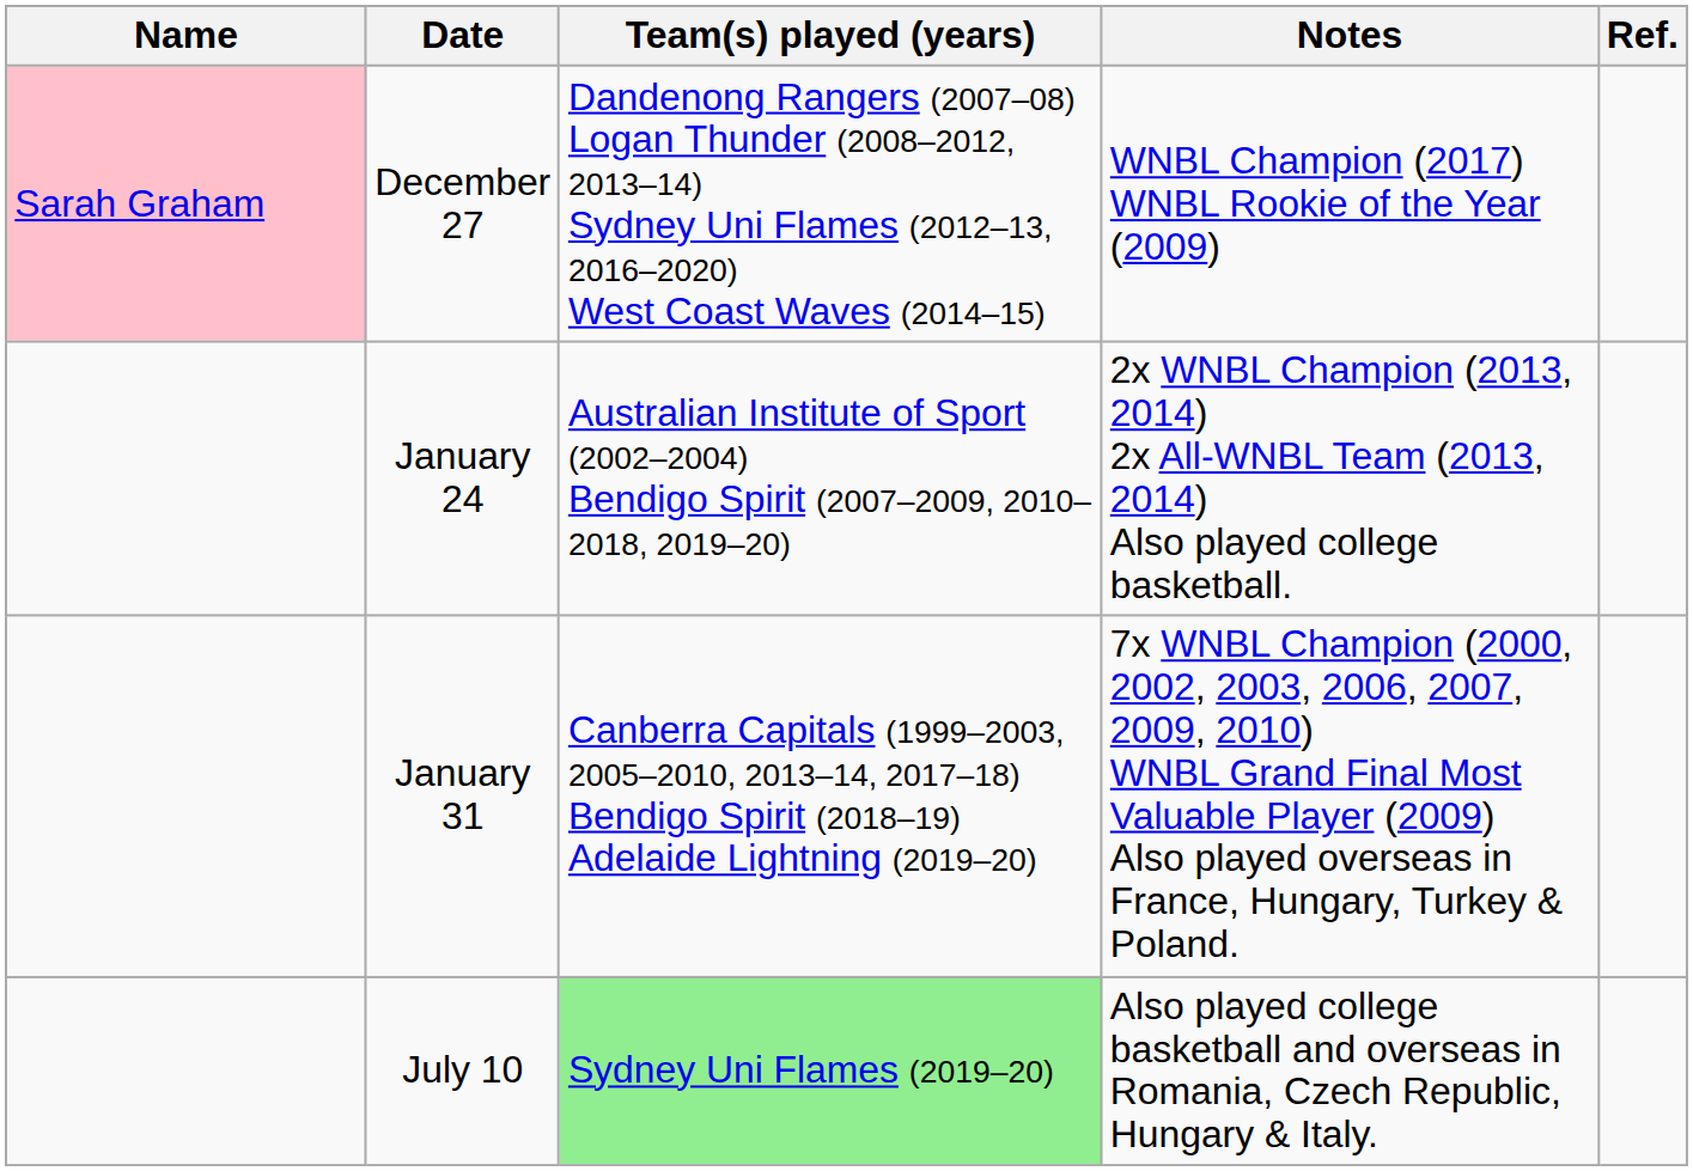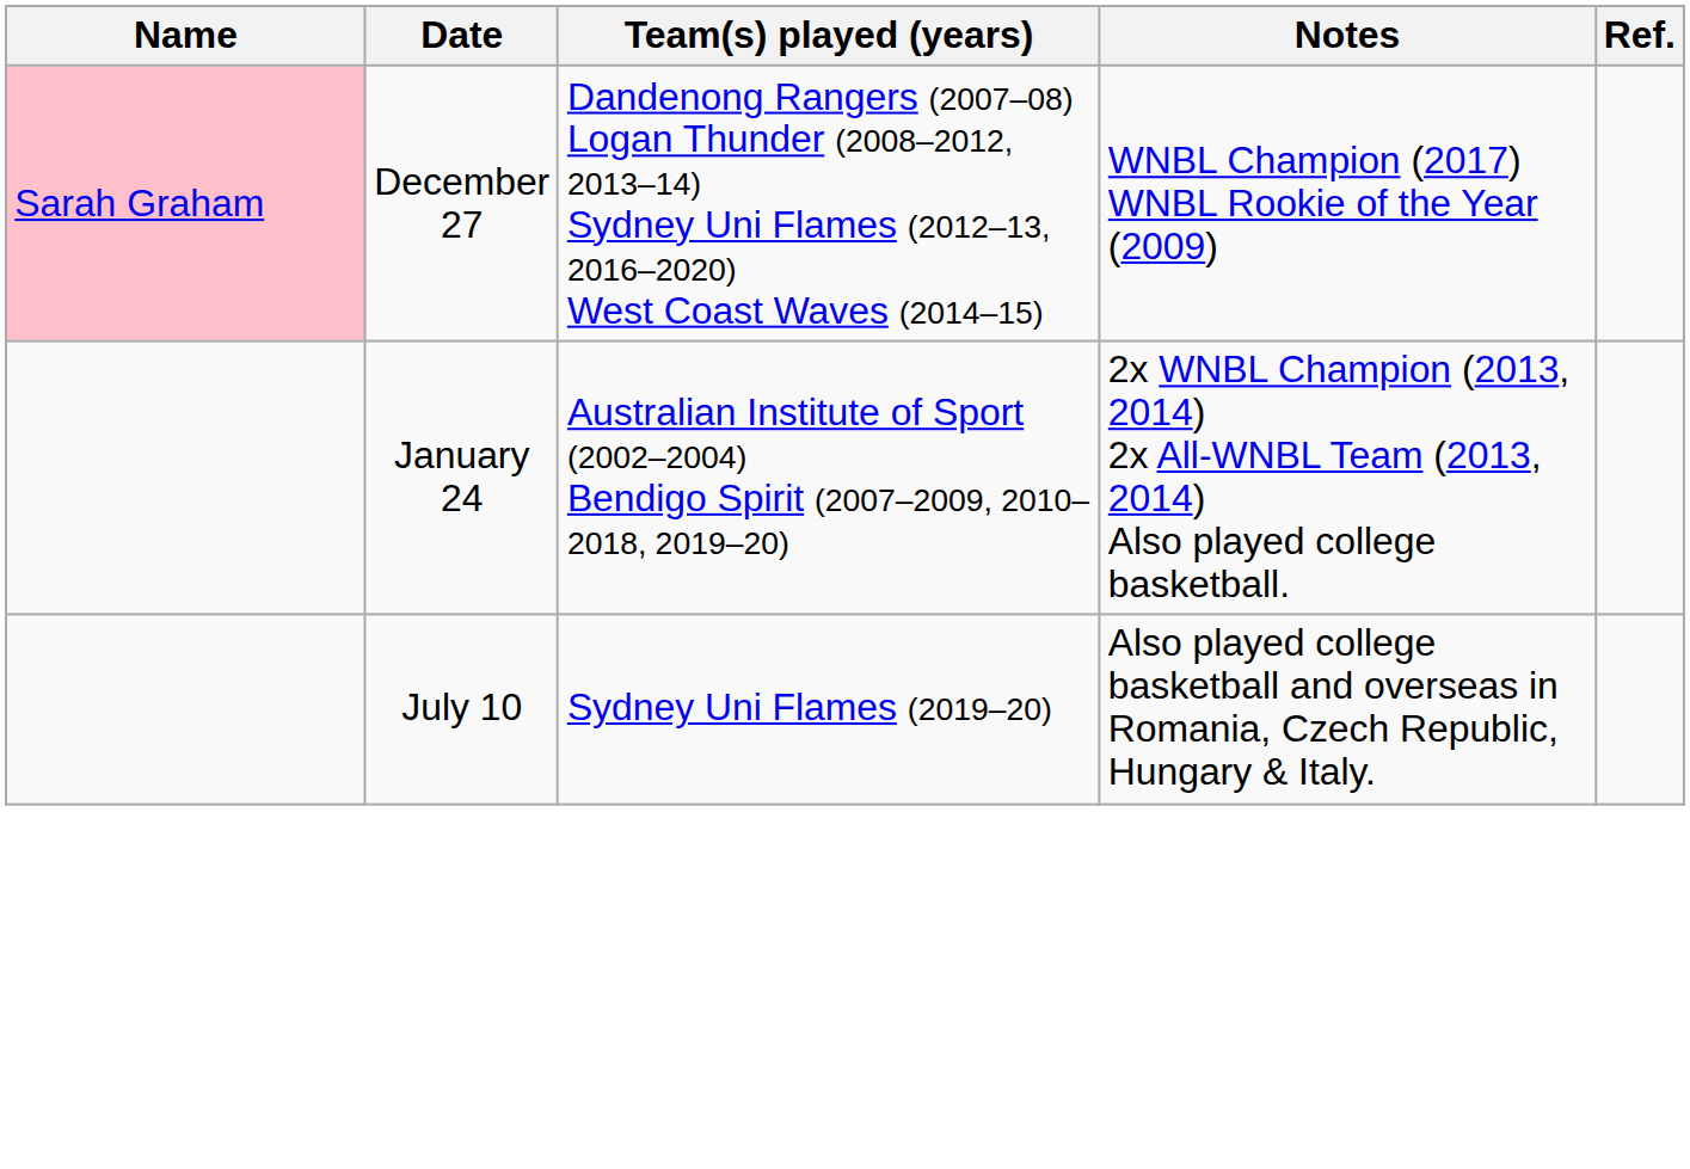- row: January 31 | Canberra Capitals (1999–2003, 2005–2010, 2013–14, 2017–18) Bendigo Spirit (2018–19) Adelaide Lightning (2019–20) | 7x WNBL Champion (2000, 2002, 2003, 2006, 2007, 2009, 2010) WNBL Grand Final Most Valuable Player (2009) Also played overseas in France, Hungary, Turkey & Poland.
July 10 | Team(s) played (years): lightgreen background -> no background
